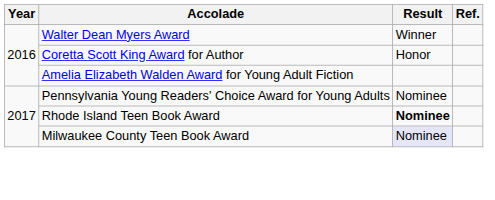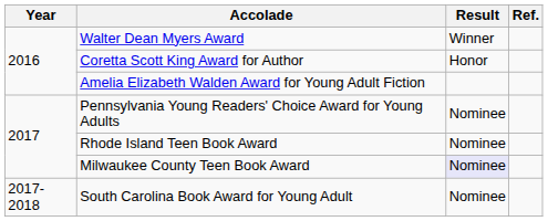Rhode Island Teen Book Award | Result: bold -> normal
+ row: 2017-2018 | South Carolina Book Award for Young Adult | Nominee
